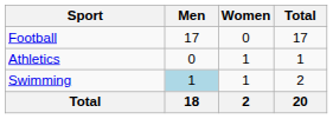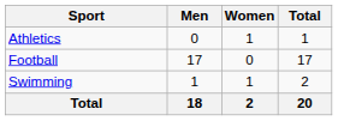rows swapped: Athletics <-> Football
Swimming | Men: lightblue background -> no background
